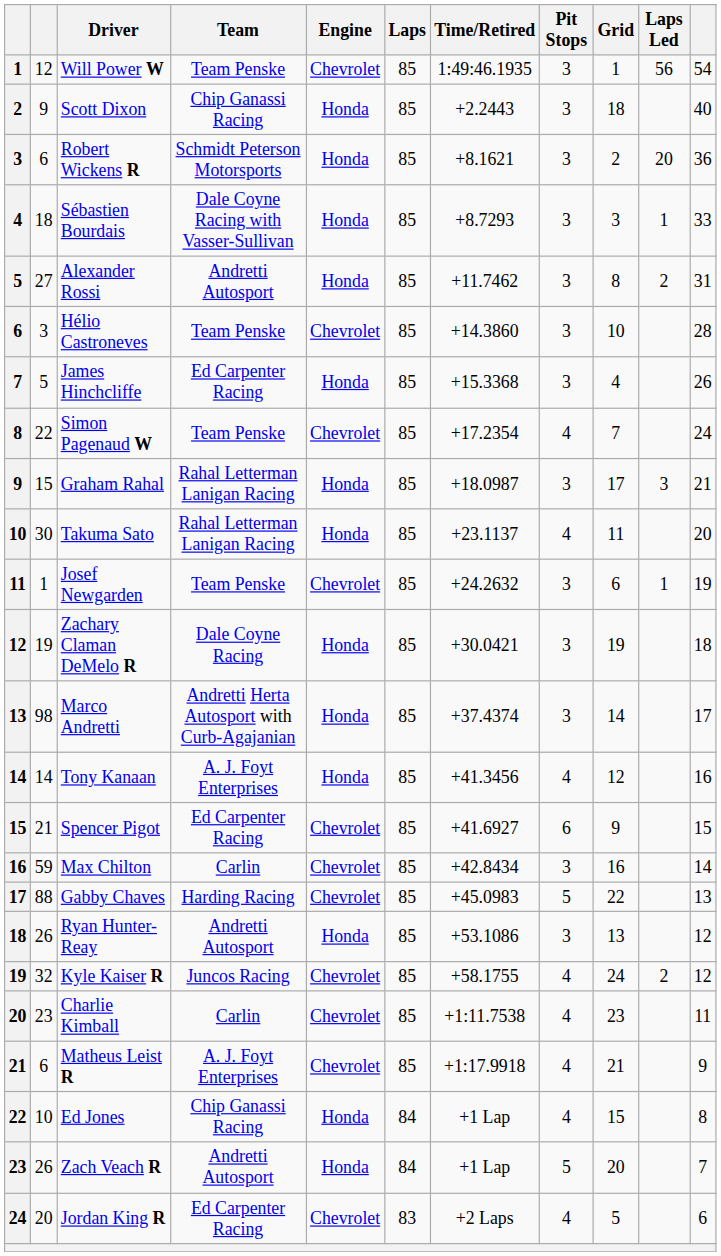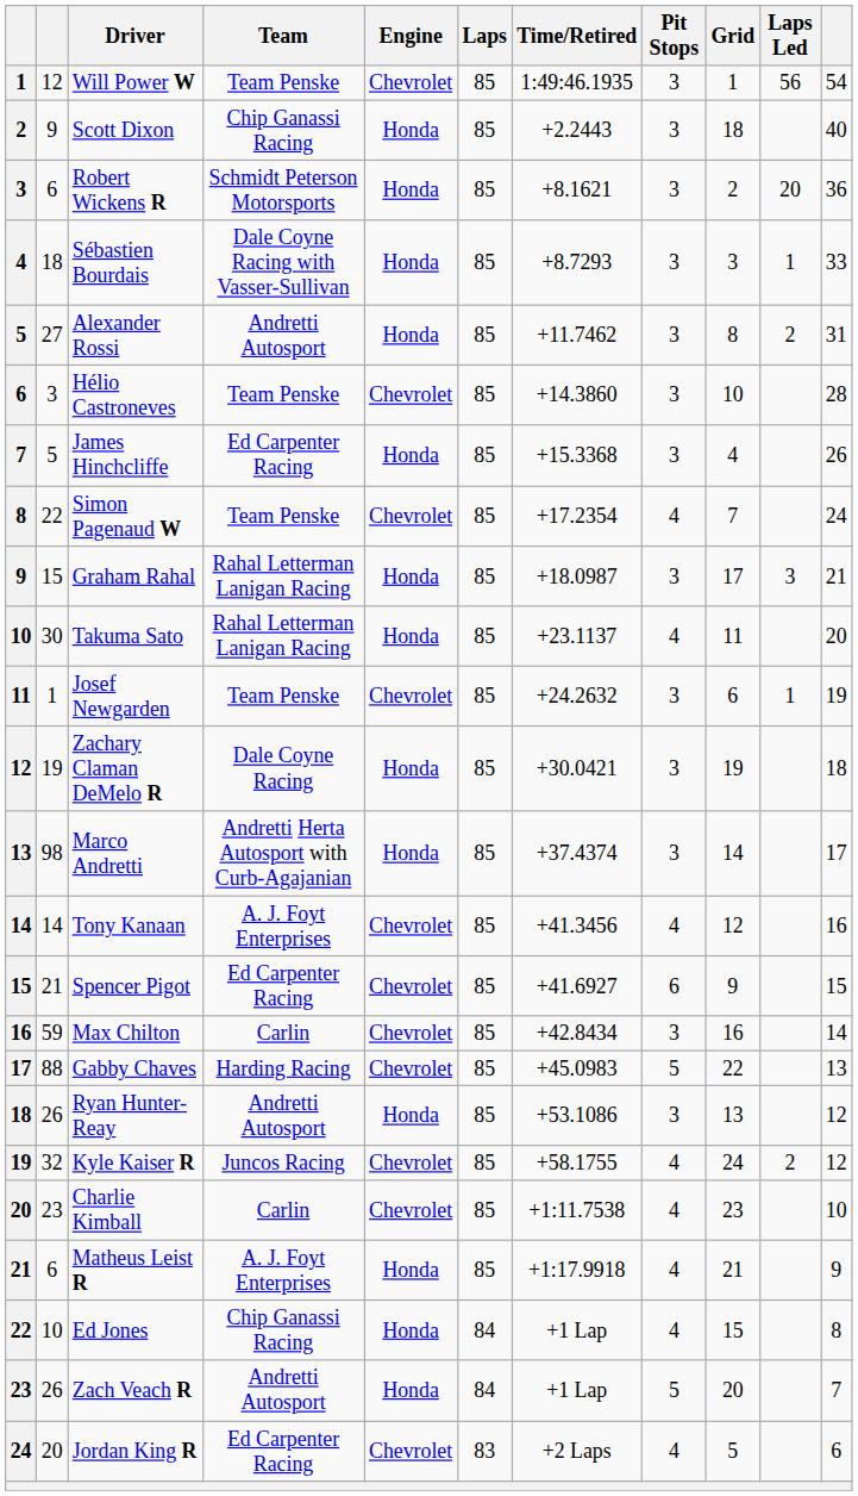Tony Kanaan | Engine: Honda -> Chevrolet
Charlie Kimball | column 11: 11 -> 10
Matheus Leist R | Engine: Chevrolet -> Honda
